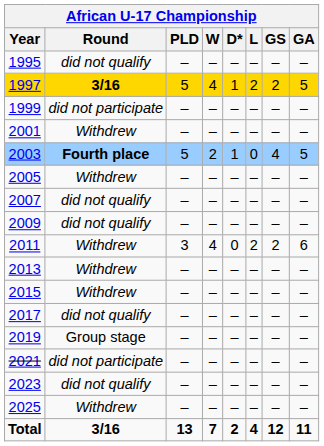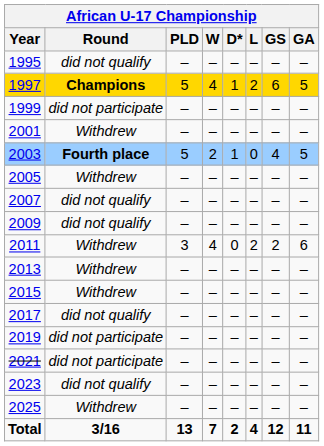1997 | Round: 3/16 -> Champions
1997 | GS: 2 -> 6
2019 | Round: Group stage -> did not participate
